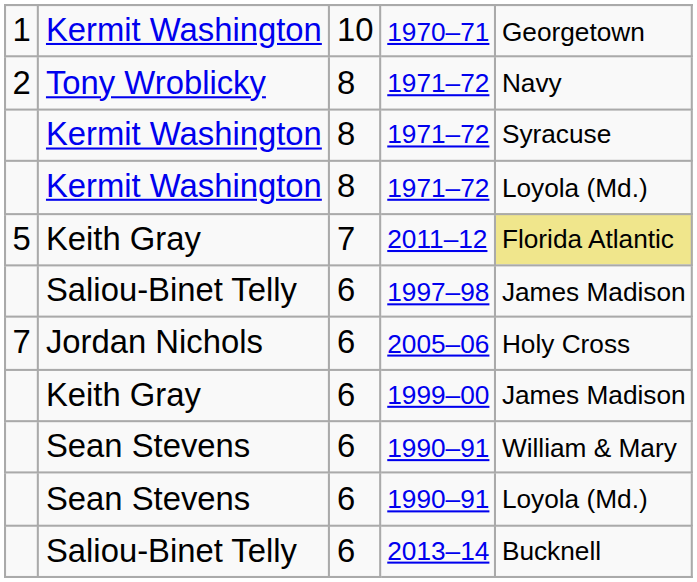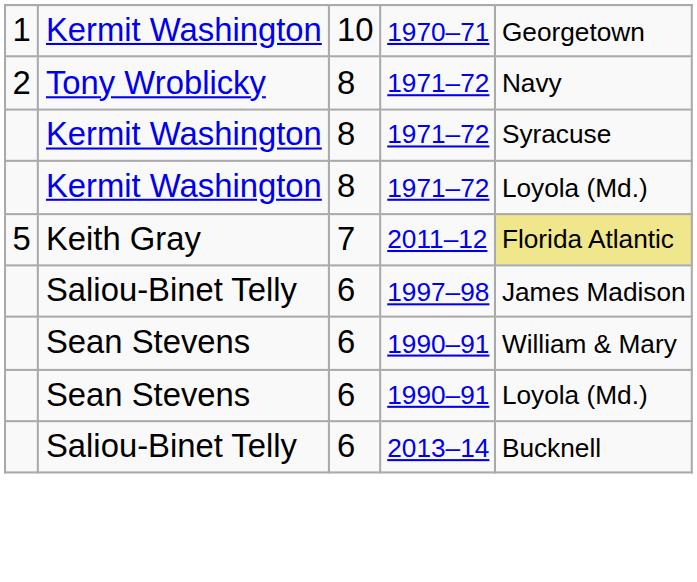- row: 7 | Jordan Nichols | 6 | 2005–06 | Holy Cross
- row: Keith Gray | 6 | 1999–00 | James Madison
